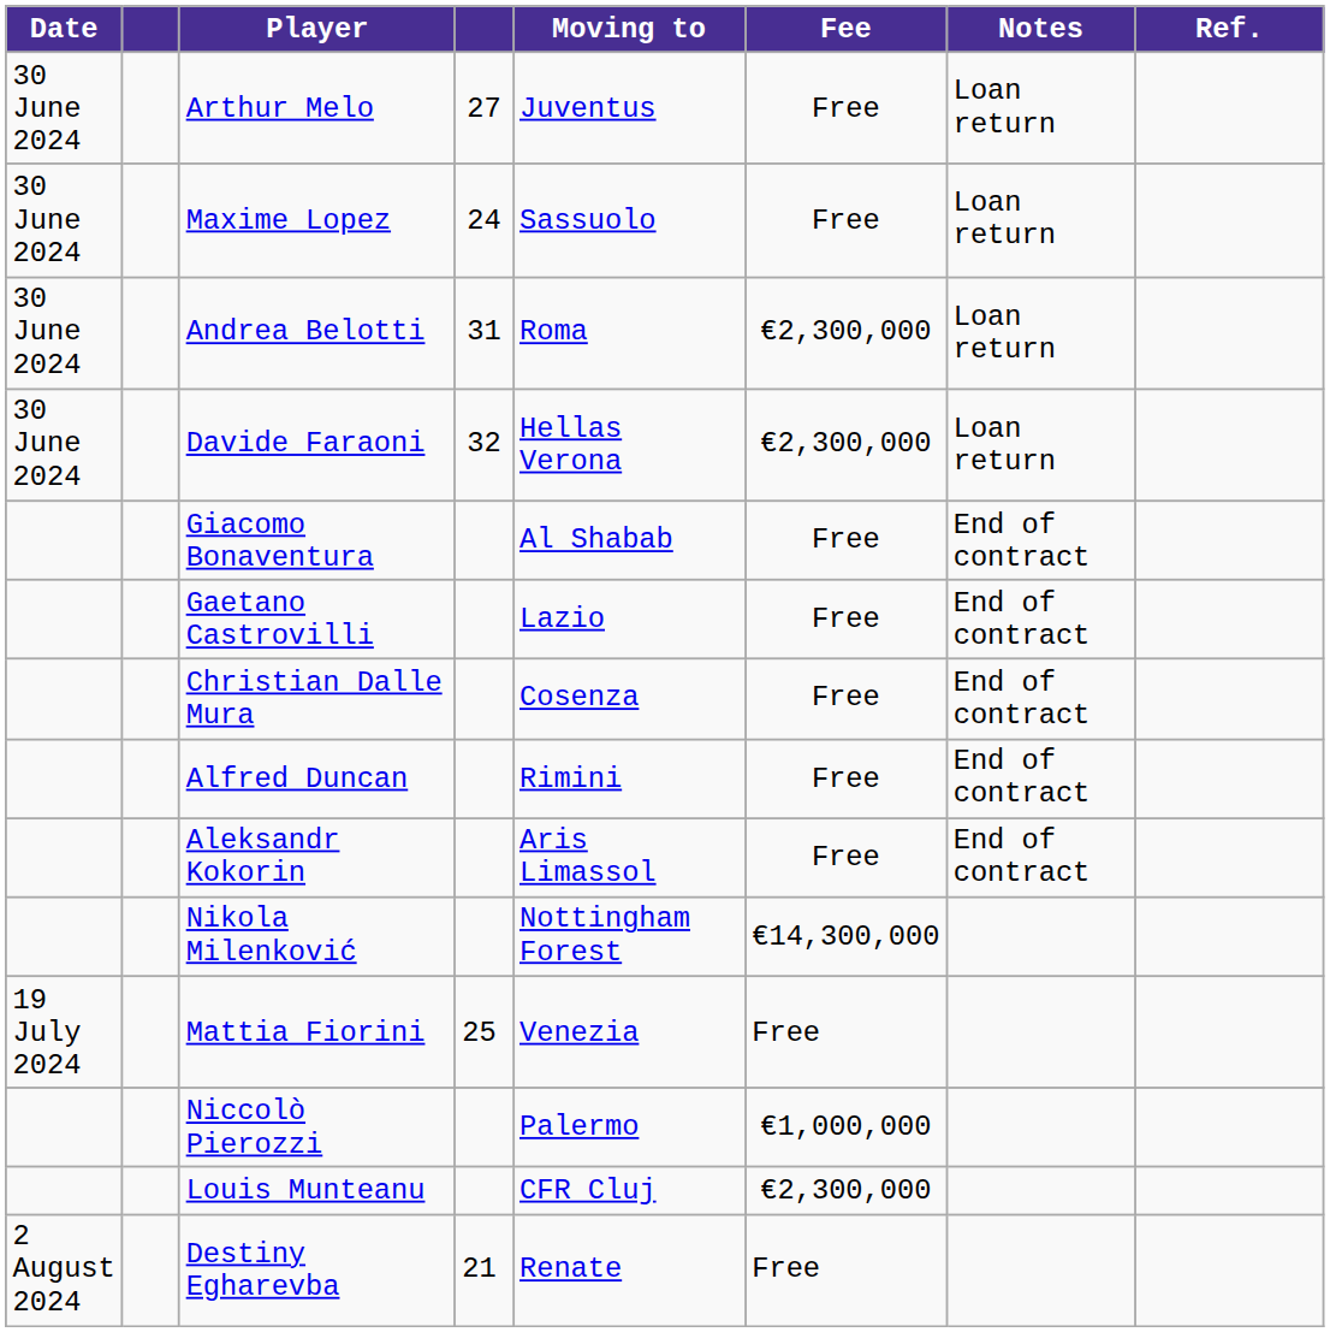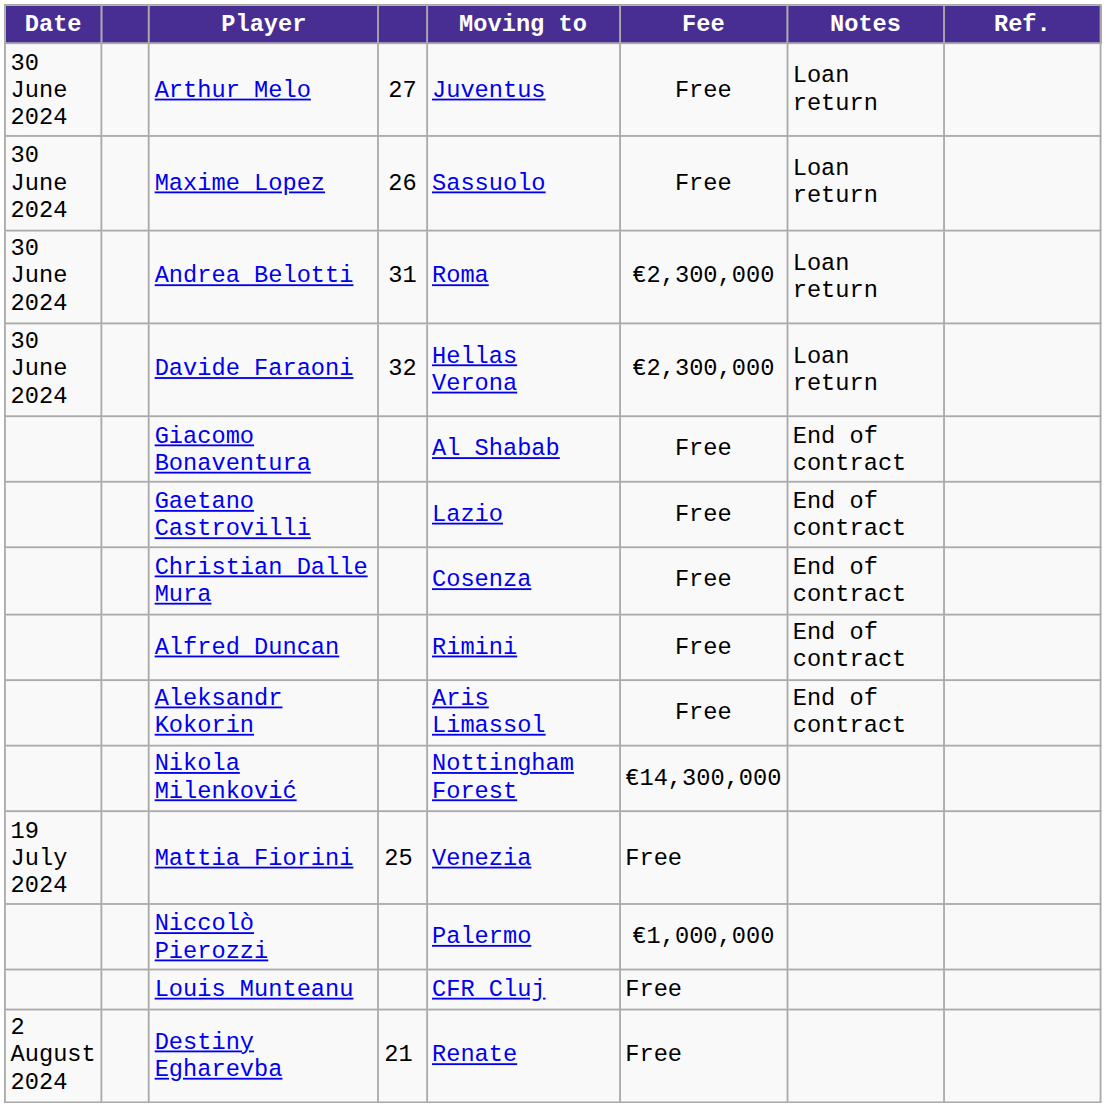Maxime Lopez | column 4: 24 -> 26
Louis Munteanu | Fee: €2,300,000 -> Free
